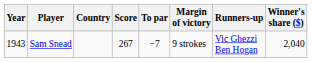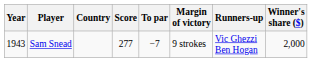Sam Snead | Score: 267 -> 277
Sam Snead | Winner's share ($): 2,040 -> 2,000
